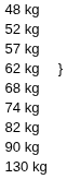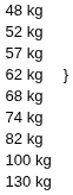- row: 90 kg
+ row: 100 kg
